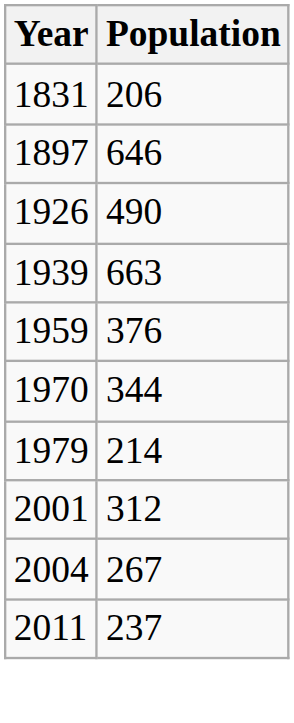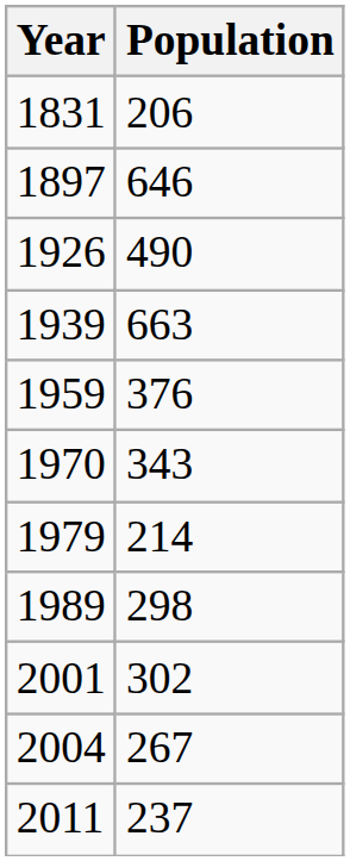1970 | Population: 344 -> 343
+ row: 1989 | 298
2001 | Population: 312 -> 302
